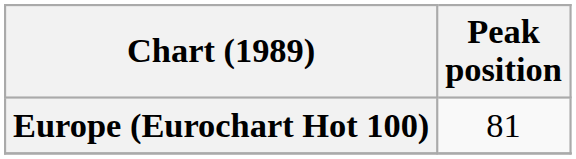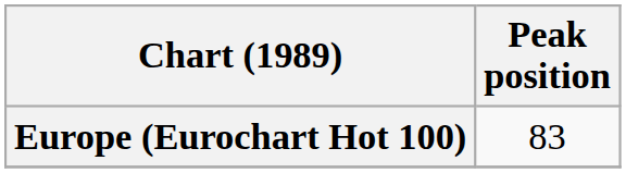Europe (Eurochart Hot 100) | Peak position: 81 -> 83
